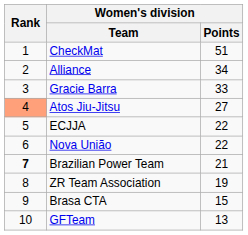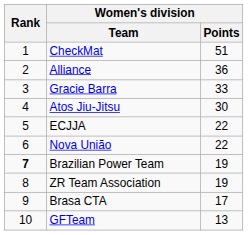Alliance | Women's division / Points: 34 -> 36
Atos Jiu-Jitsu | Rank: lightsalmon background -> no background
Atos Jiu-Jitsu | Women's division / Points: 27 -> 30
Brazilian Power Team | Women's division / Points: 21 -> 19
Brasa CTA | Women's division / Points: 15 -> 17
